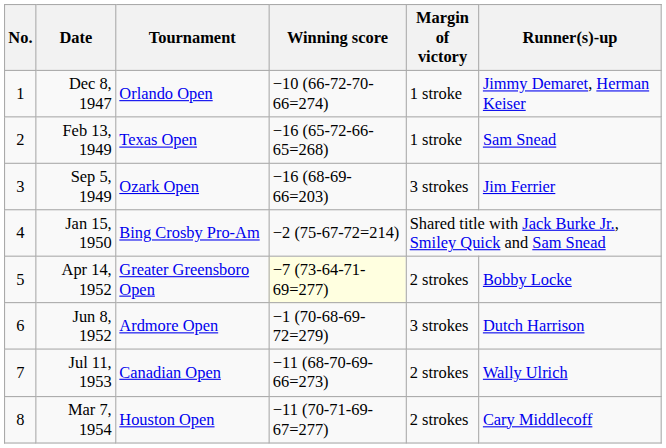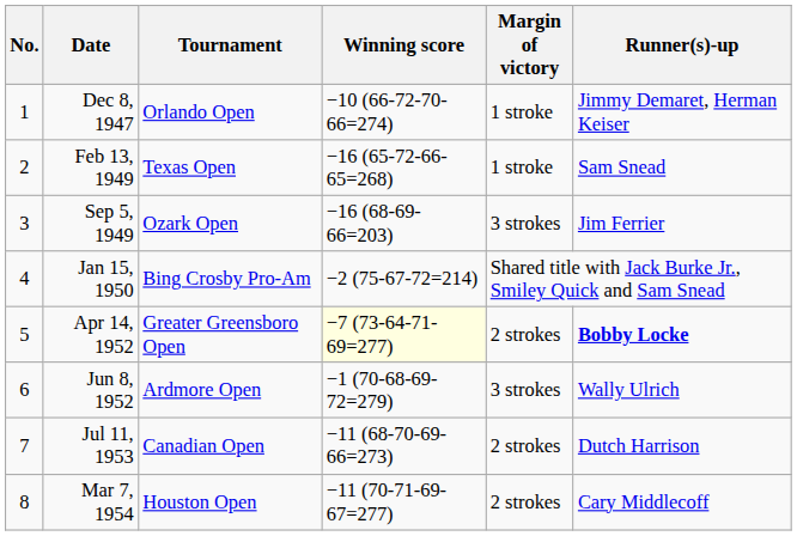Apr 14, 1952 | Runner(s)-up: normal -> bold
Jun 8, 1952 | Runner(s)-up: Dutch Harrison -> Wally Ulrich
Jul 11, 1953 | Runner(s)-up: Wally Ulrich -> Dutch Harrison
